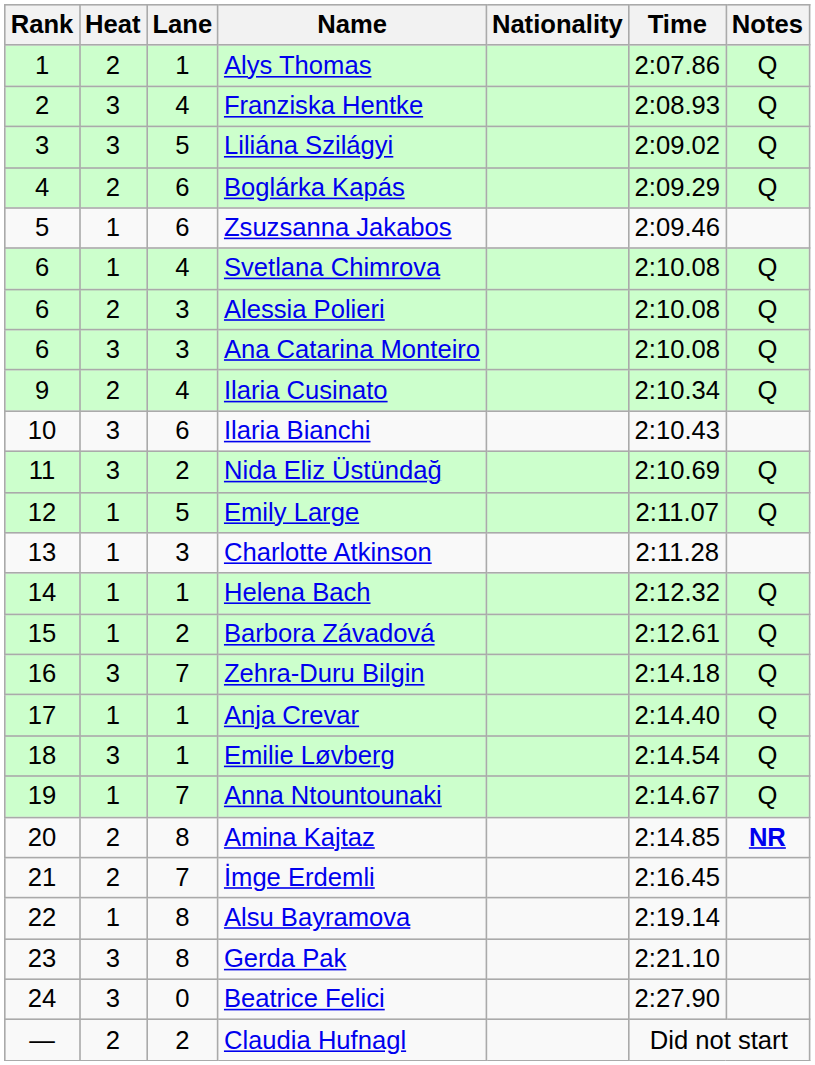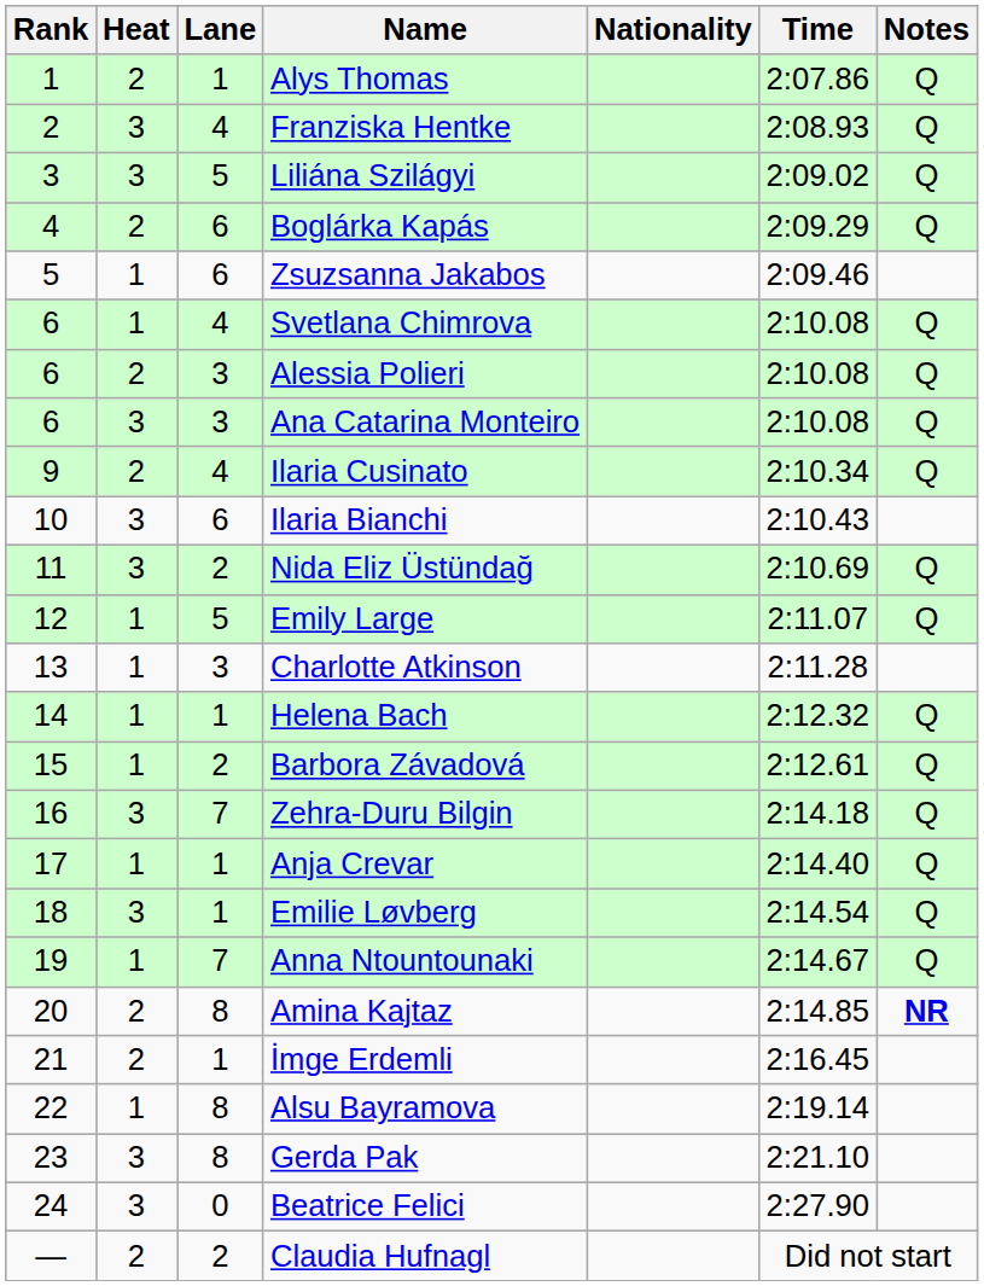İmge Erdemli | Lane: 7 -> 1
